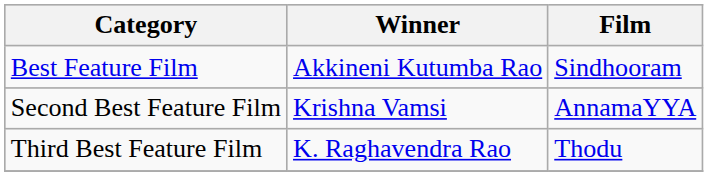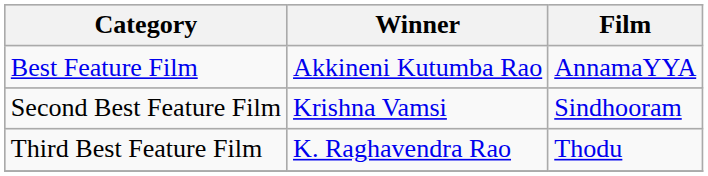Best Feature Film | Film: Sindhooram -> AnnamaYYA
Second Best Feature Film | Film: AnnamaYYA -> Sindhooram
